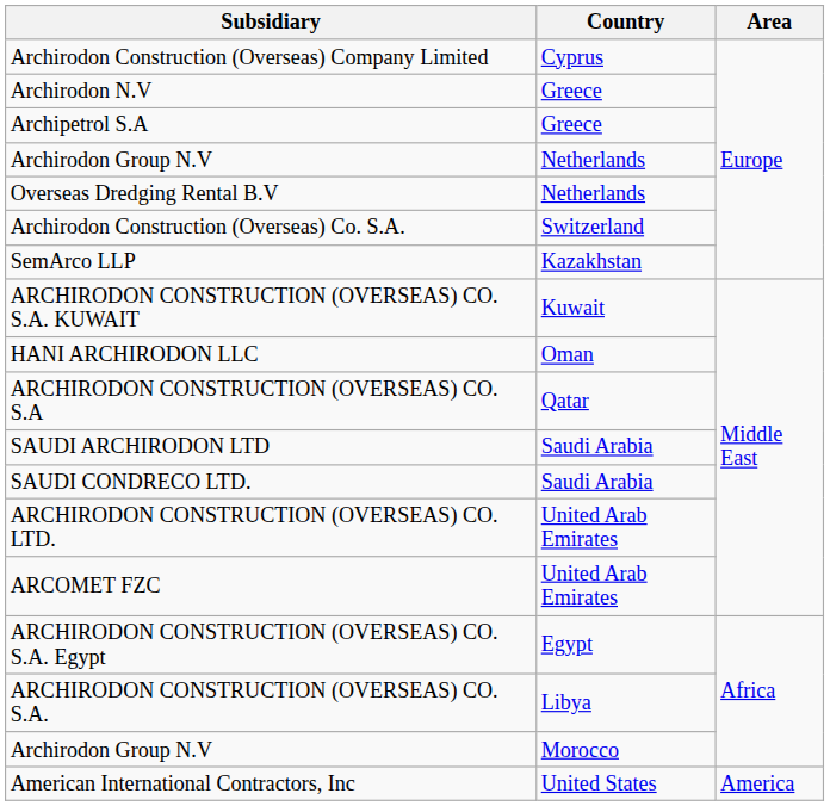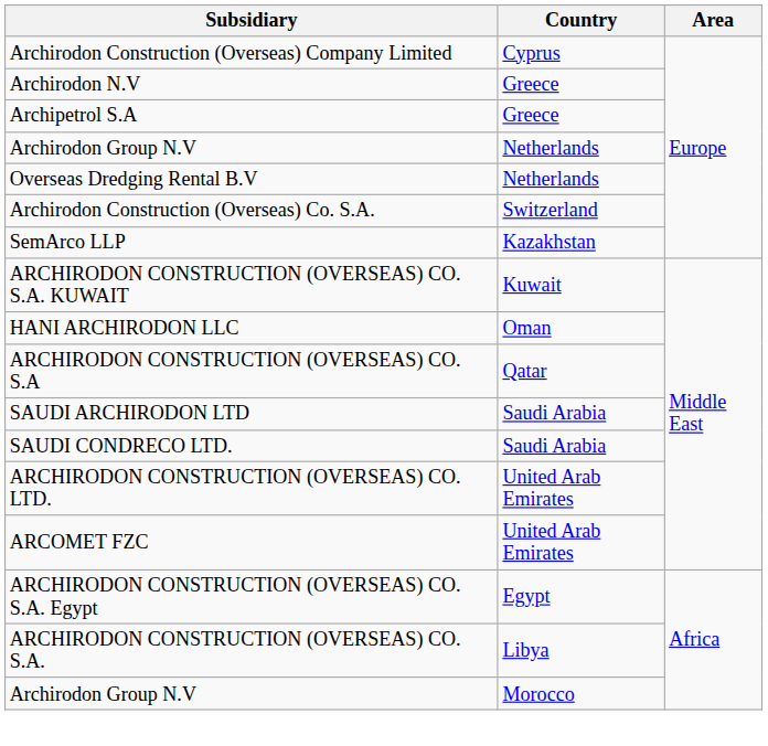- row: American International Contractors, Inc | United States | America
